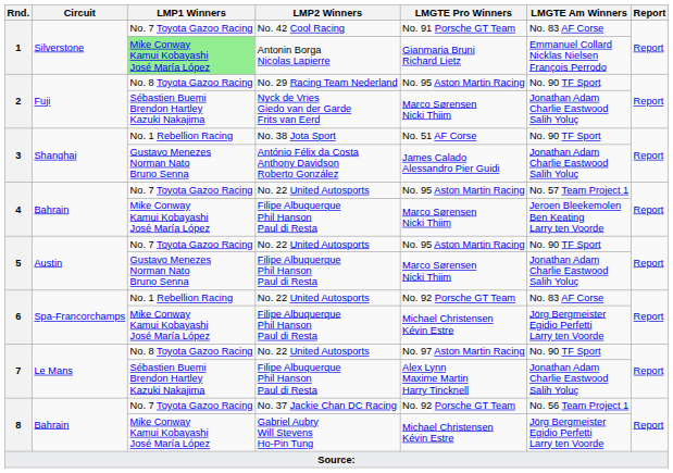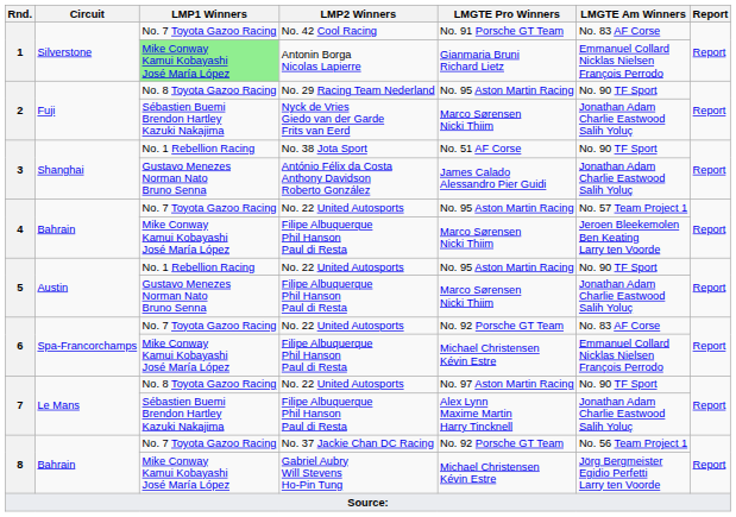5 / No. 22 United Autosports | LMP1 Winners: No. 7 Toyota Gazoo Racing -> No. 1 Rebellion Racing
6 / No. 22 United Autosports | LMP1 Winners: No. 1 Rebellion Racing -> No. 7 Toyota Gazoo Racing
6 / Filipe Albuquerque Phil Hanson Paul di Resta | LMGTE Am Winners: Jörg Bergmeister Egidio Perfetti Larry ten Voorde -> Emmanuel Collard Nicklas Nielsen François Perrodo
